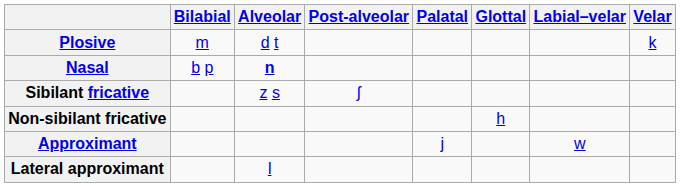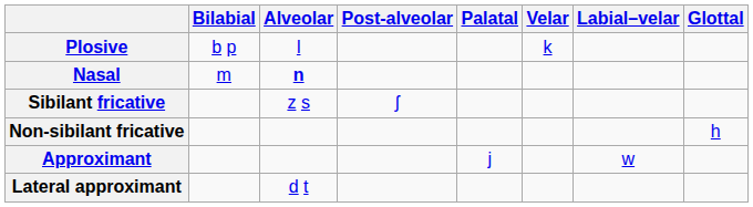columns swapped: Velar <-> Glottal
Plosive | Bilabial: m -> b p
Plosive | Alveolar: d t -> l
Nasal | Bilabial: b p -> m
Lateral approximant | Alveolar: l -> d t
